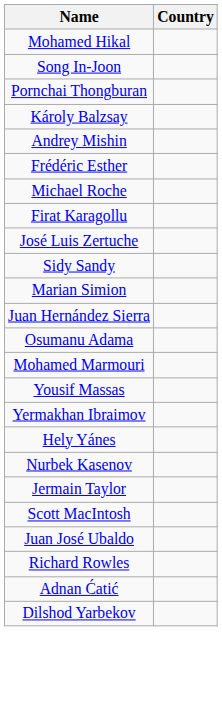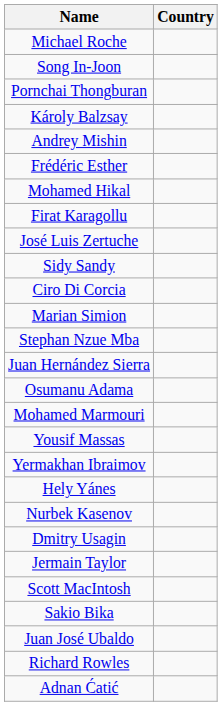rows swapped: Mohamed Hikal <-> Michael Roche
+ row: Ciro Di Corcia
+ row: Stephan Nzue Mba
+ row: Dmitry Usagin
+ row: Sakio Bika
- row: Dilshod Yarbekov
